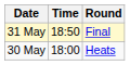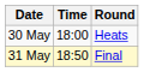rows swapped: 30 May <-> 31 May
